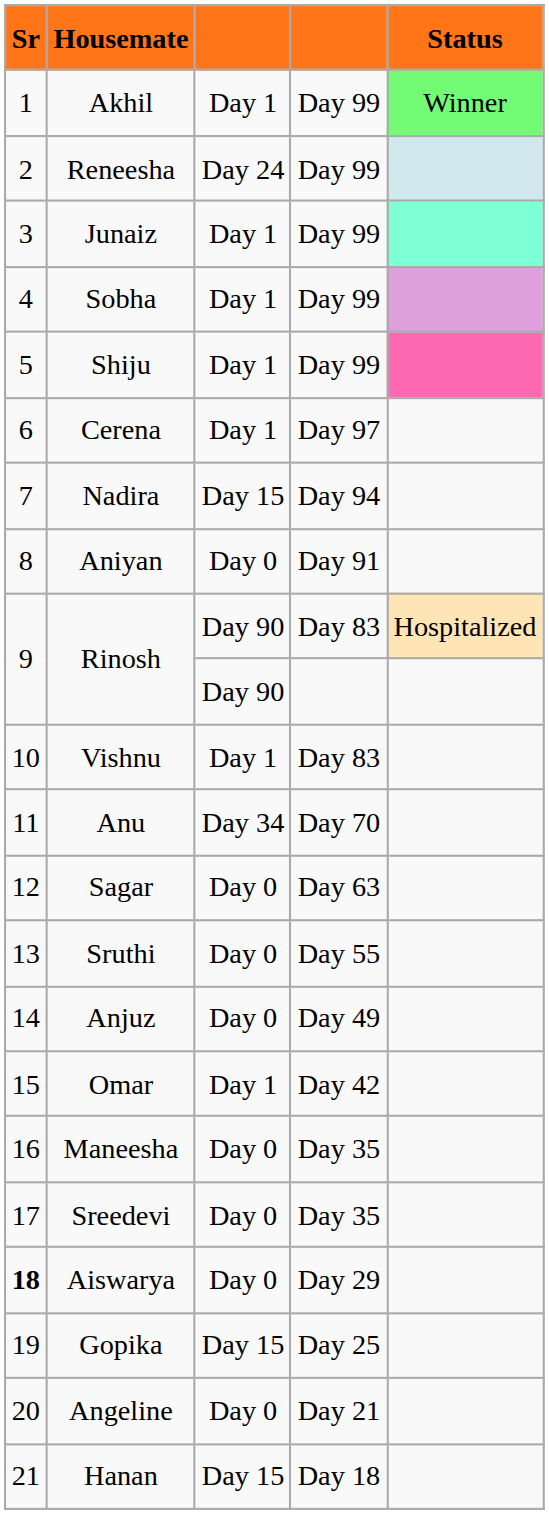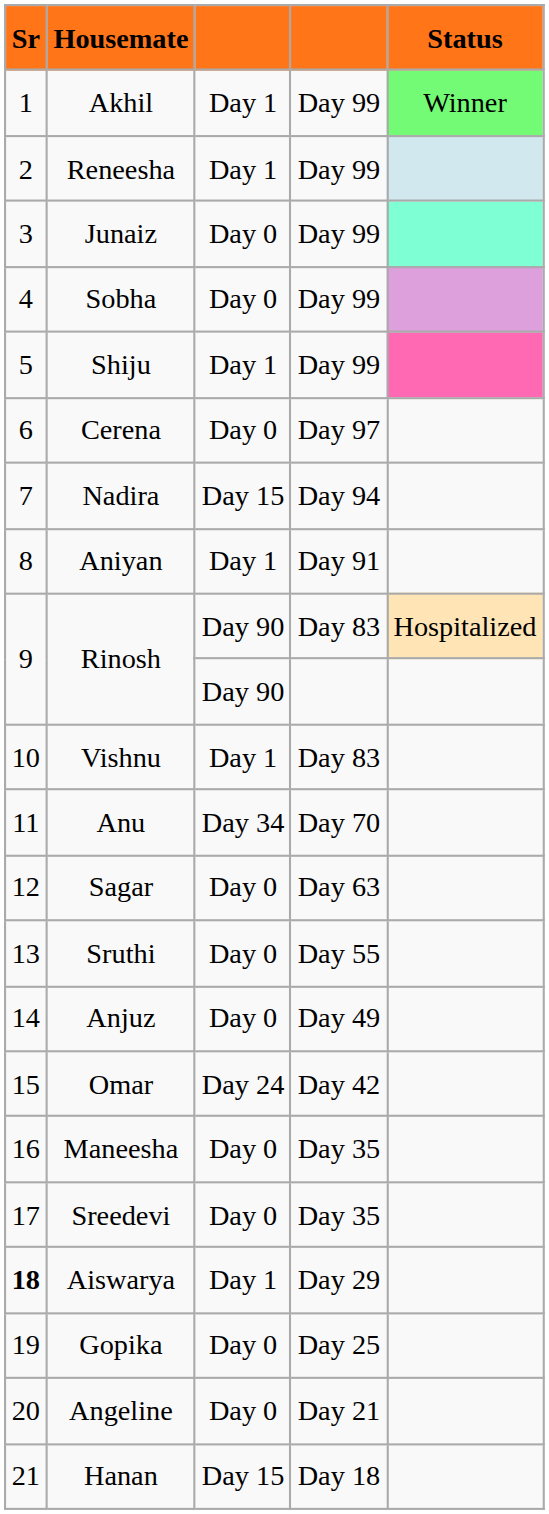Reneesha | column 3: Day 24 -> Day 1
Junaiz | column 3: Day 1 -> Day 0
Sobha | column 3: Day 1 -> Day 0
Cerena | column 3: Day 1 -> Day 0
Aniyan | column 3: Day 0 -> Day 1
Omar | column 3: Day 1 -> Day 24
Aiswarya | column 3: Day 0 -> Day 1
Gopika | column 3: Day 15 -> Day 0
